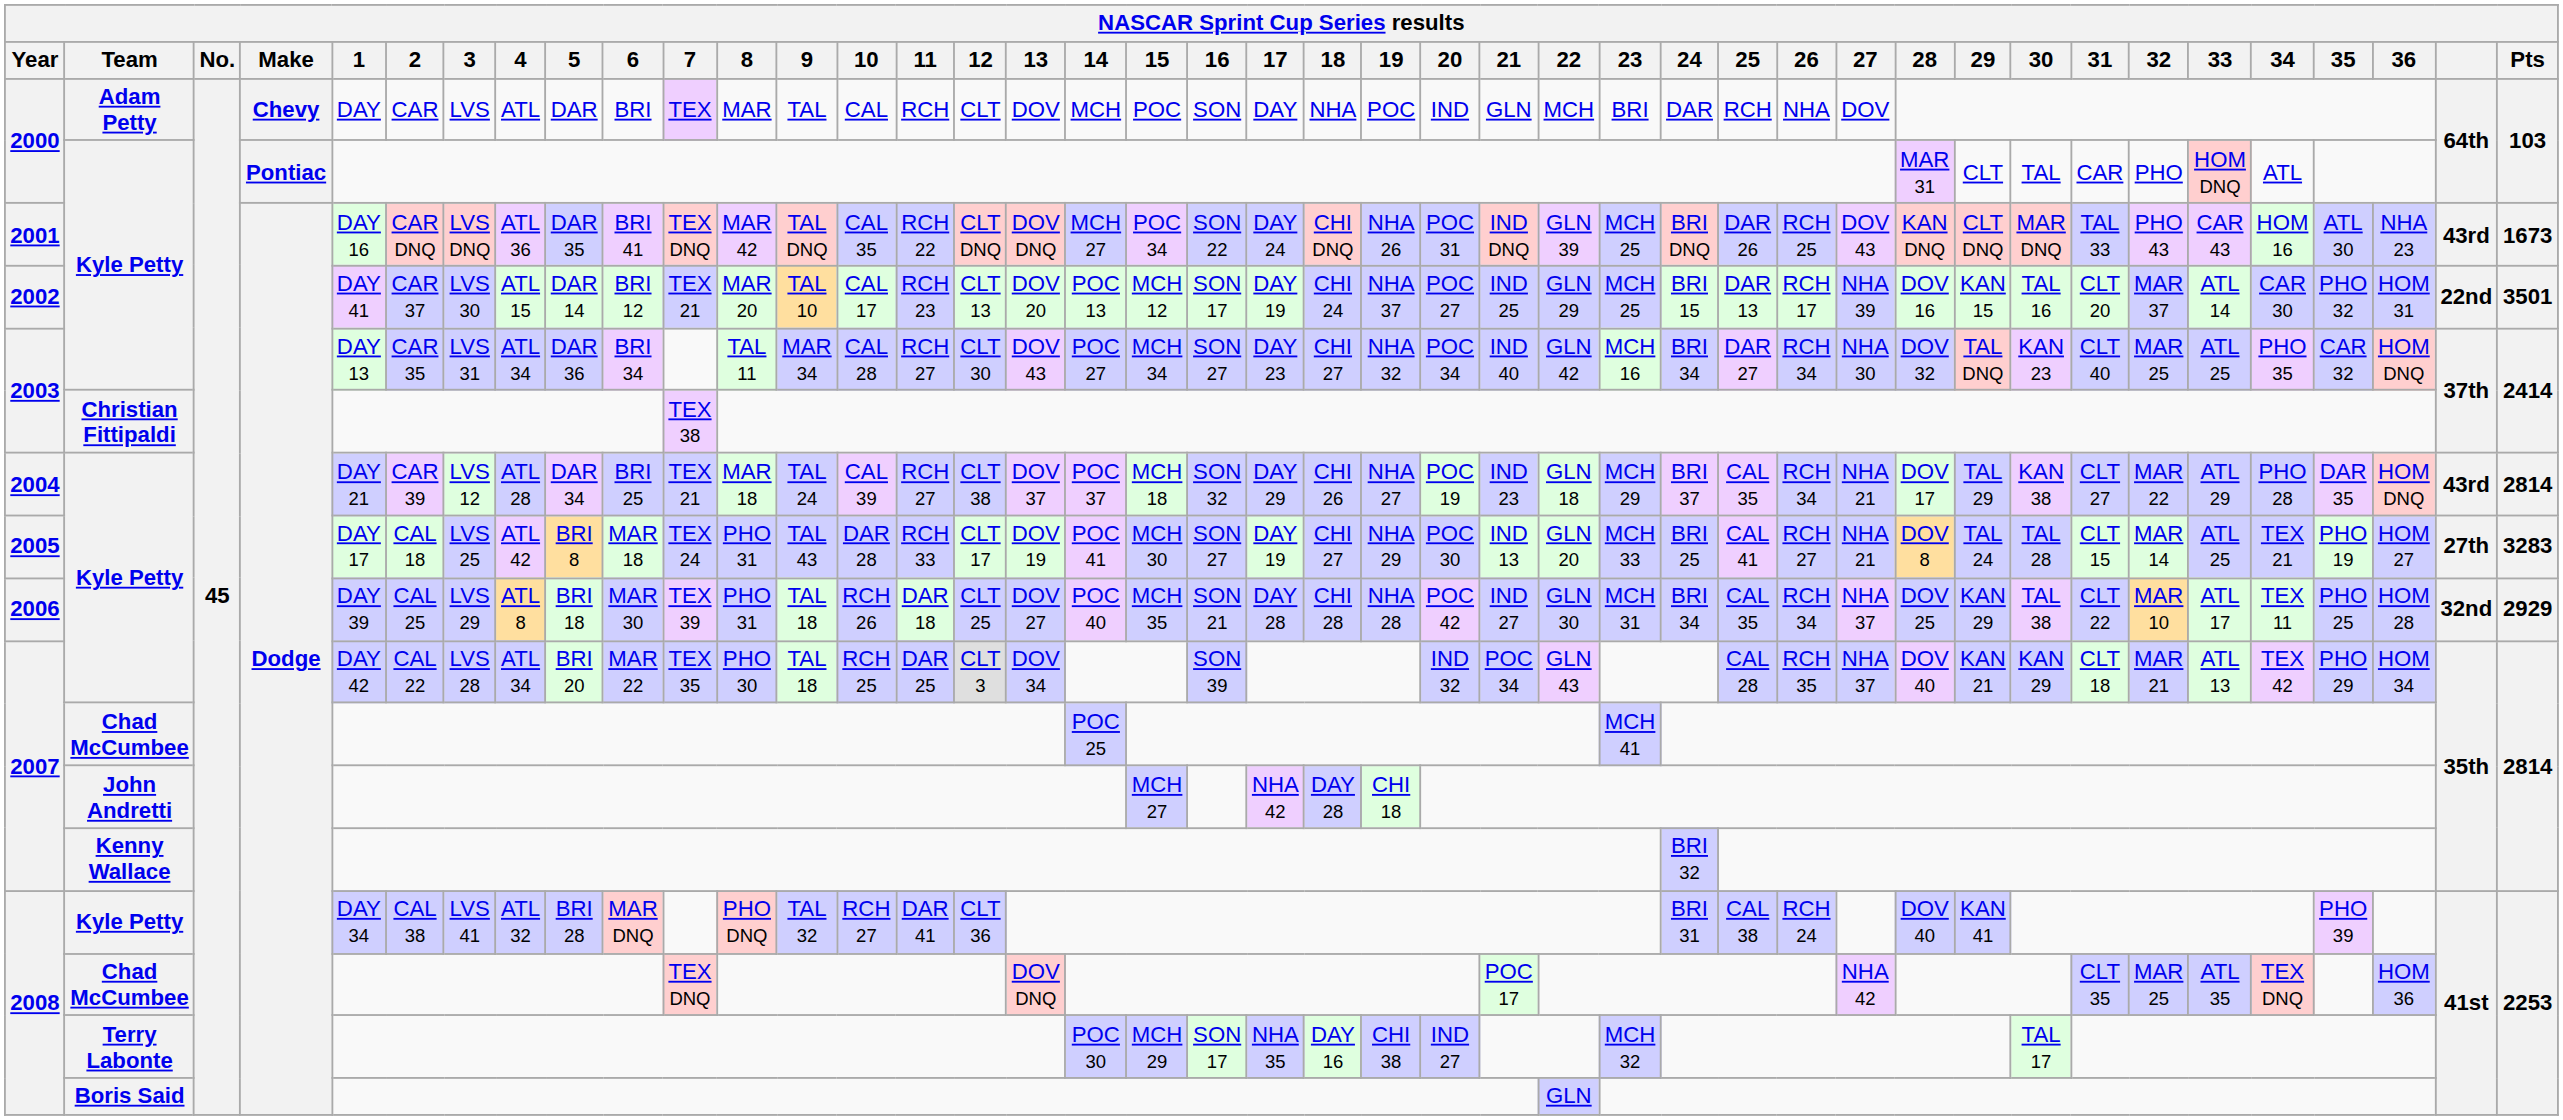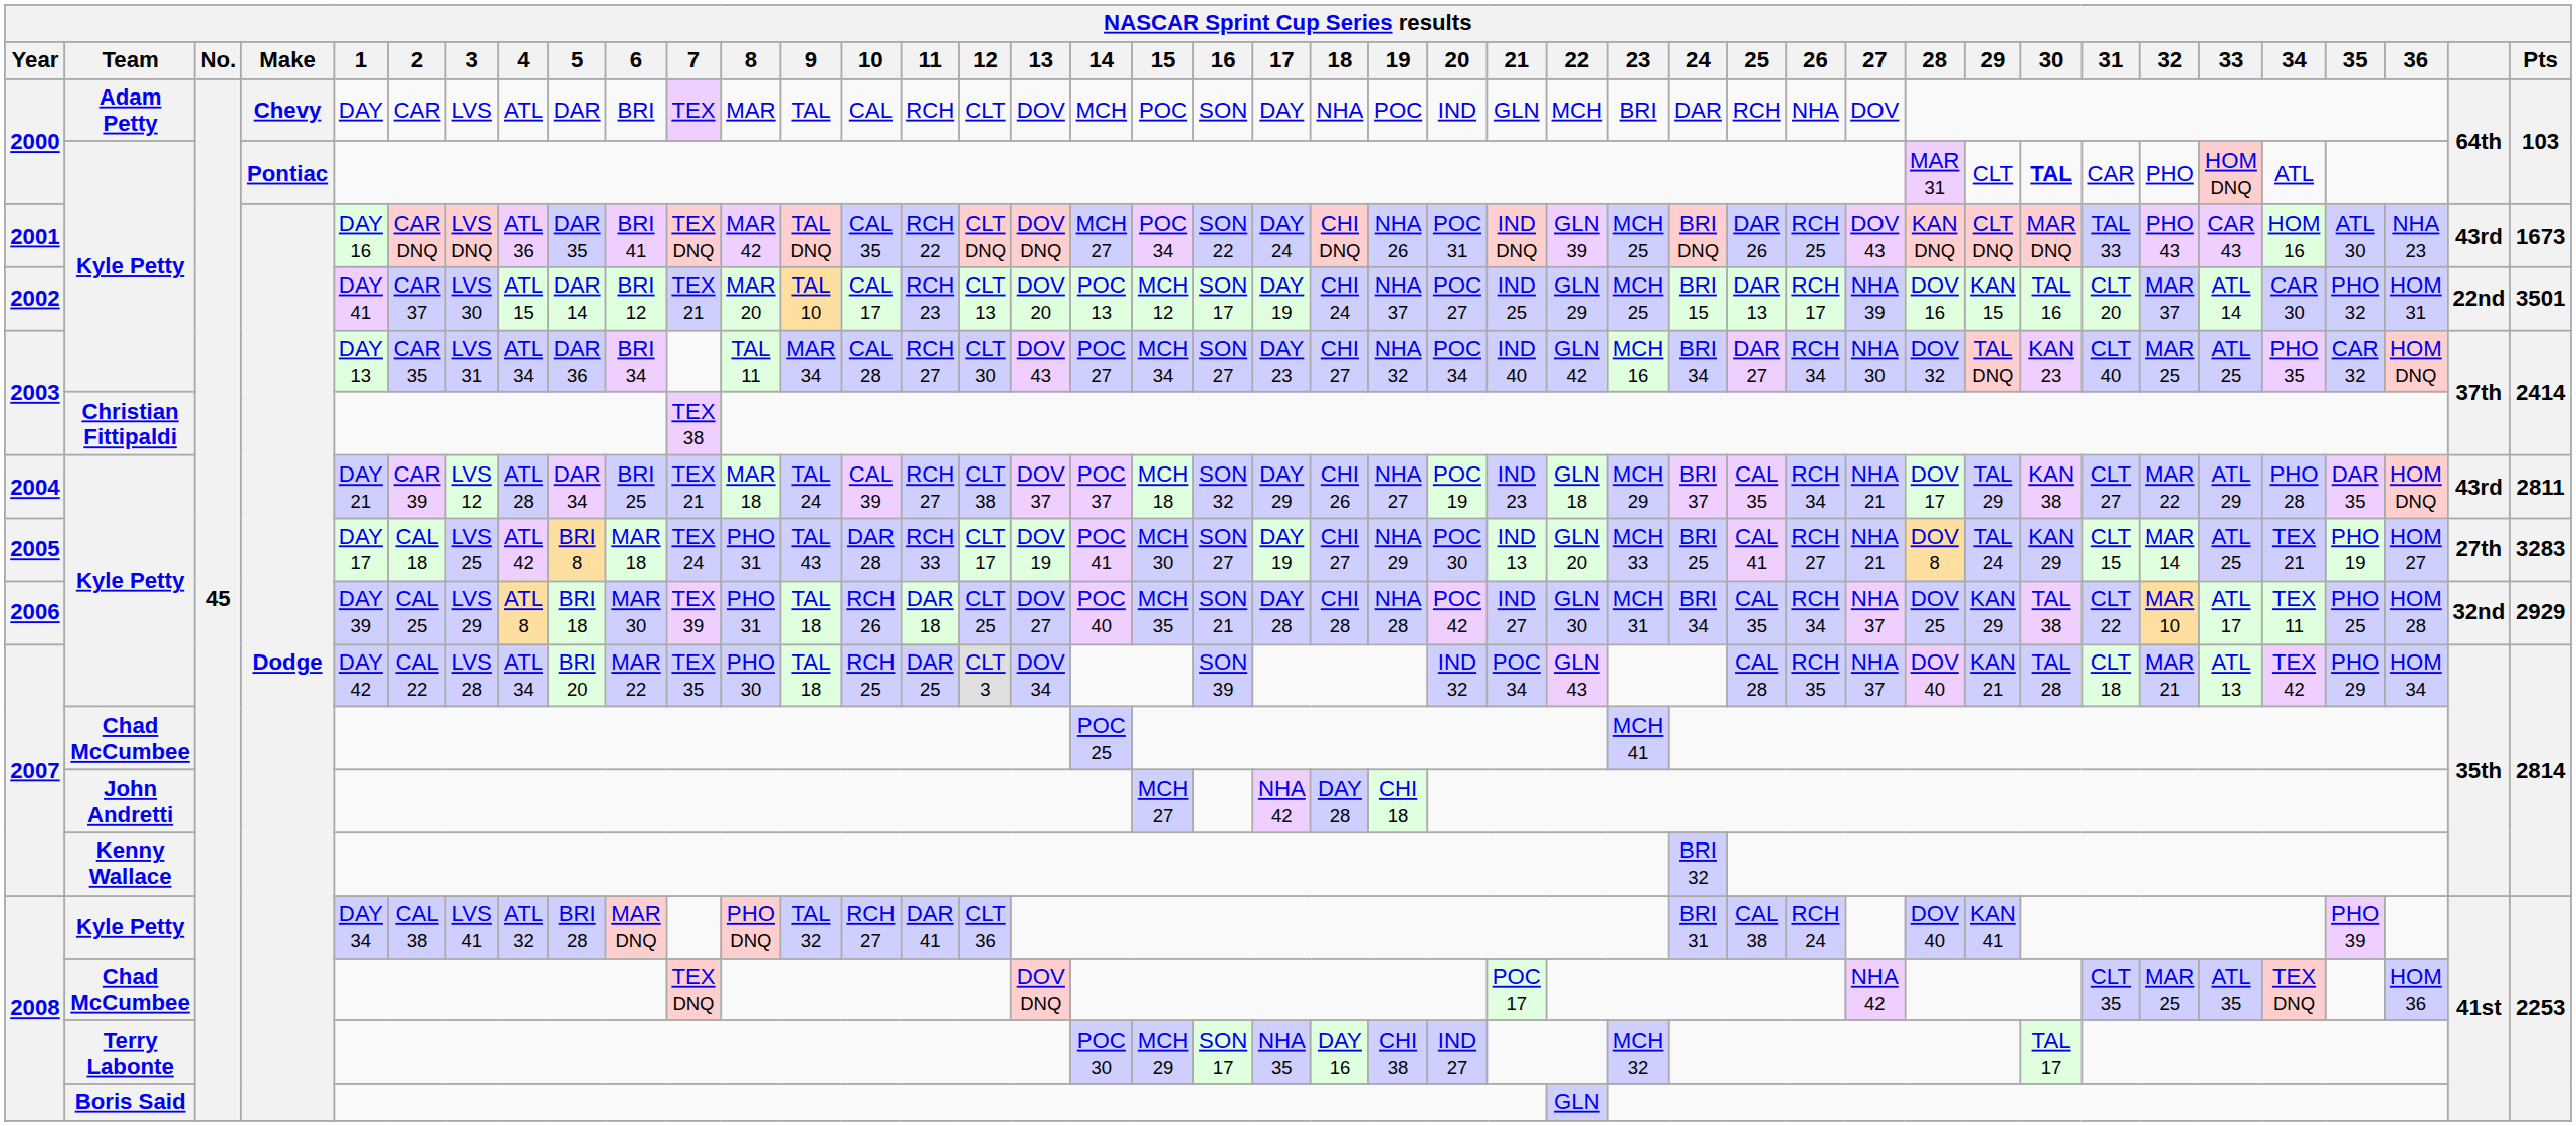2000 / Kyle Petty | 30: normal -> bold
2004 | Pts: 2814 -> 2811
2005 | 30: TAL 28 -> KAN 29
2007 / Kyle Petty | 30: KAN 29 -> TAL 28
